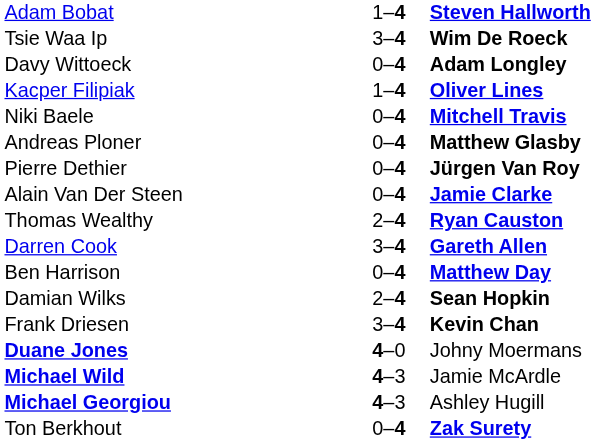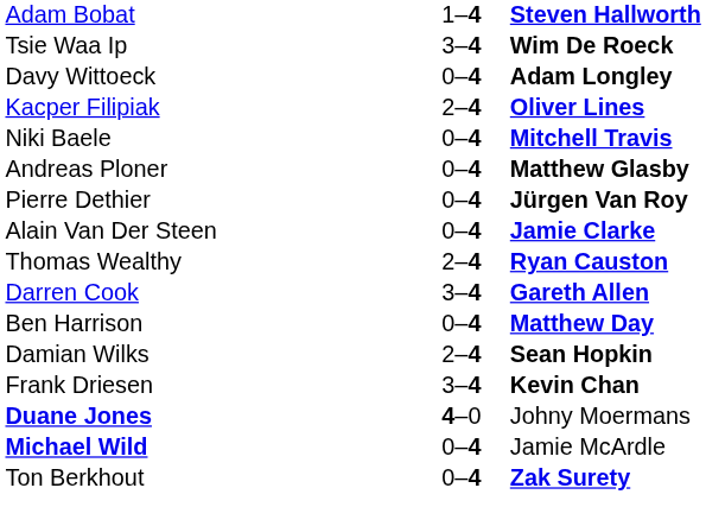Kacper Filipiak | column 2: 1–4 -> 2–4
Michael Wild | column 2: 4–3 -> 0–4
- row: Michael Georgiou | 4–3 | Ashley Hugill
